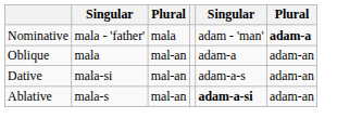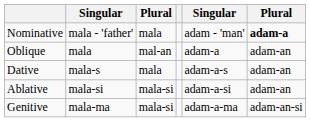Dative | column 2: mala-si -> mala-s
Dative | column 3: mal-an -> mala
Ablative | column 2: mala-s -> mala-si
Ablative | column 3: mal-an -> mala-si
Ablative | column 5: bold -> normal
+ row: Genitive | mala-ma | mala-si | adam-a-ma | adam-an-si
